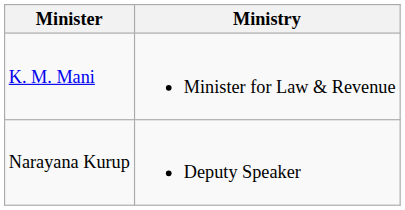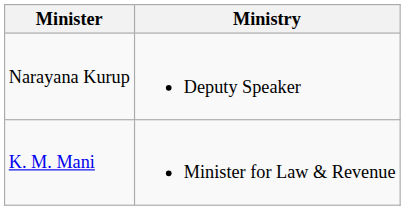rows swapped: K. M. Mani <-> Narayana Kurup
